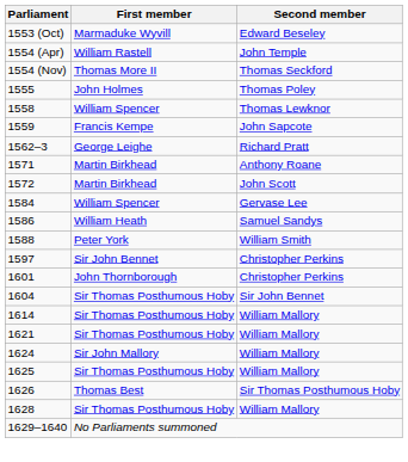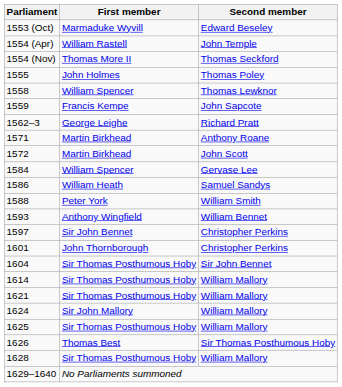+ row: 1593 | Anthony Wingfield | William Bennet
